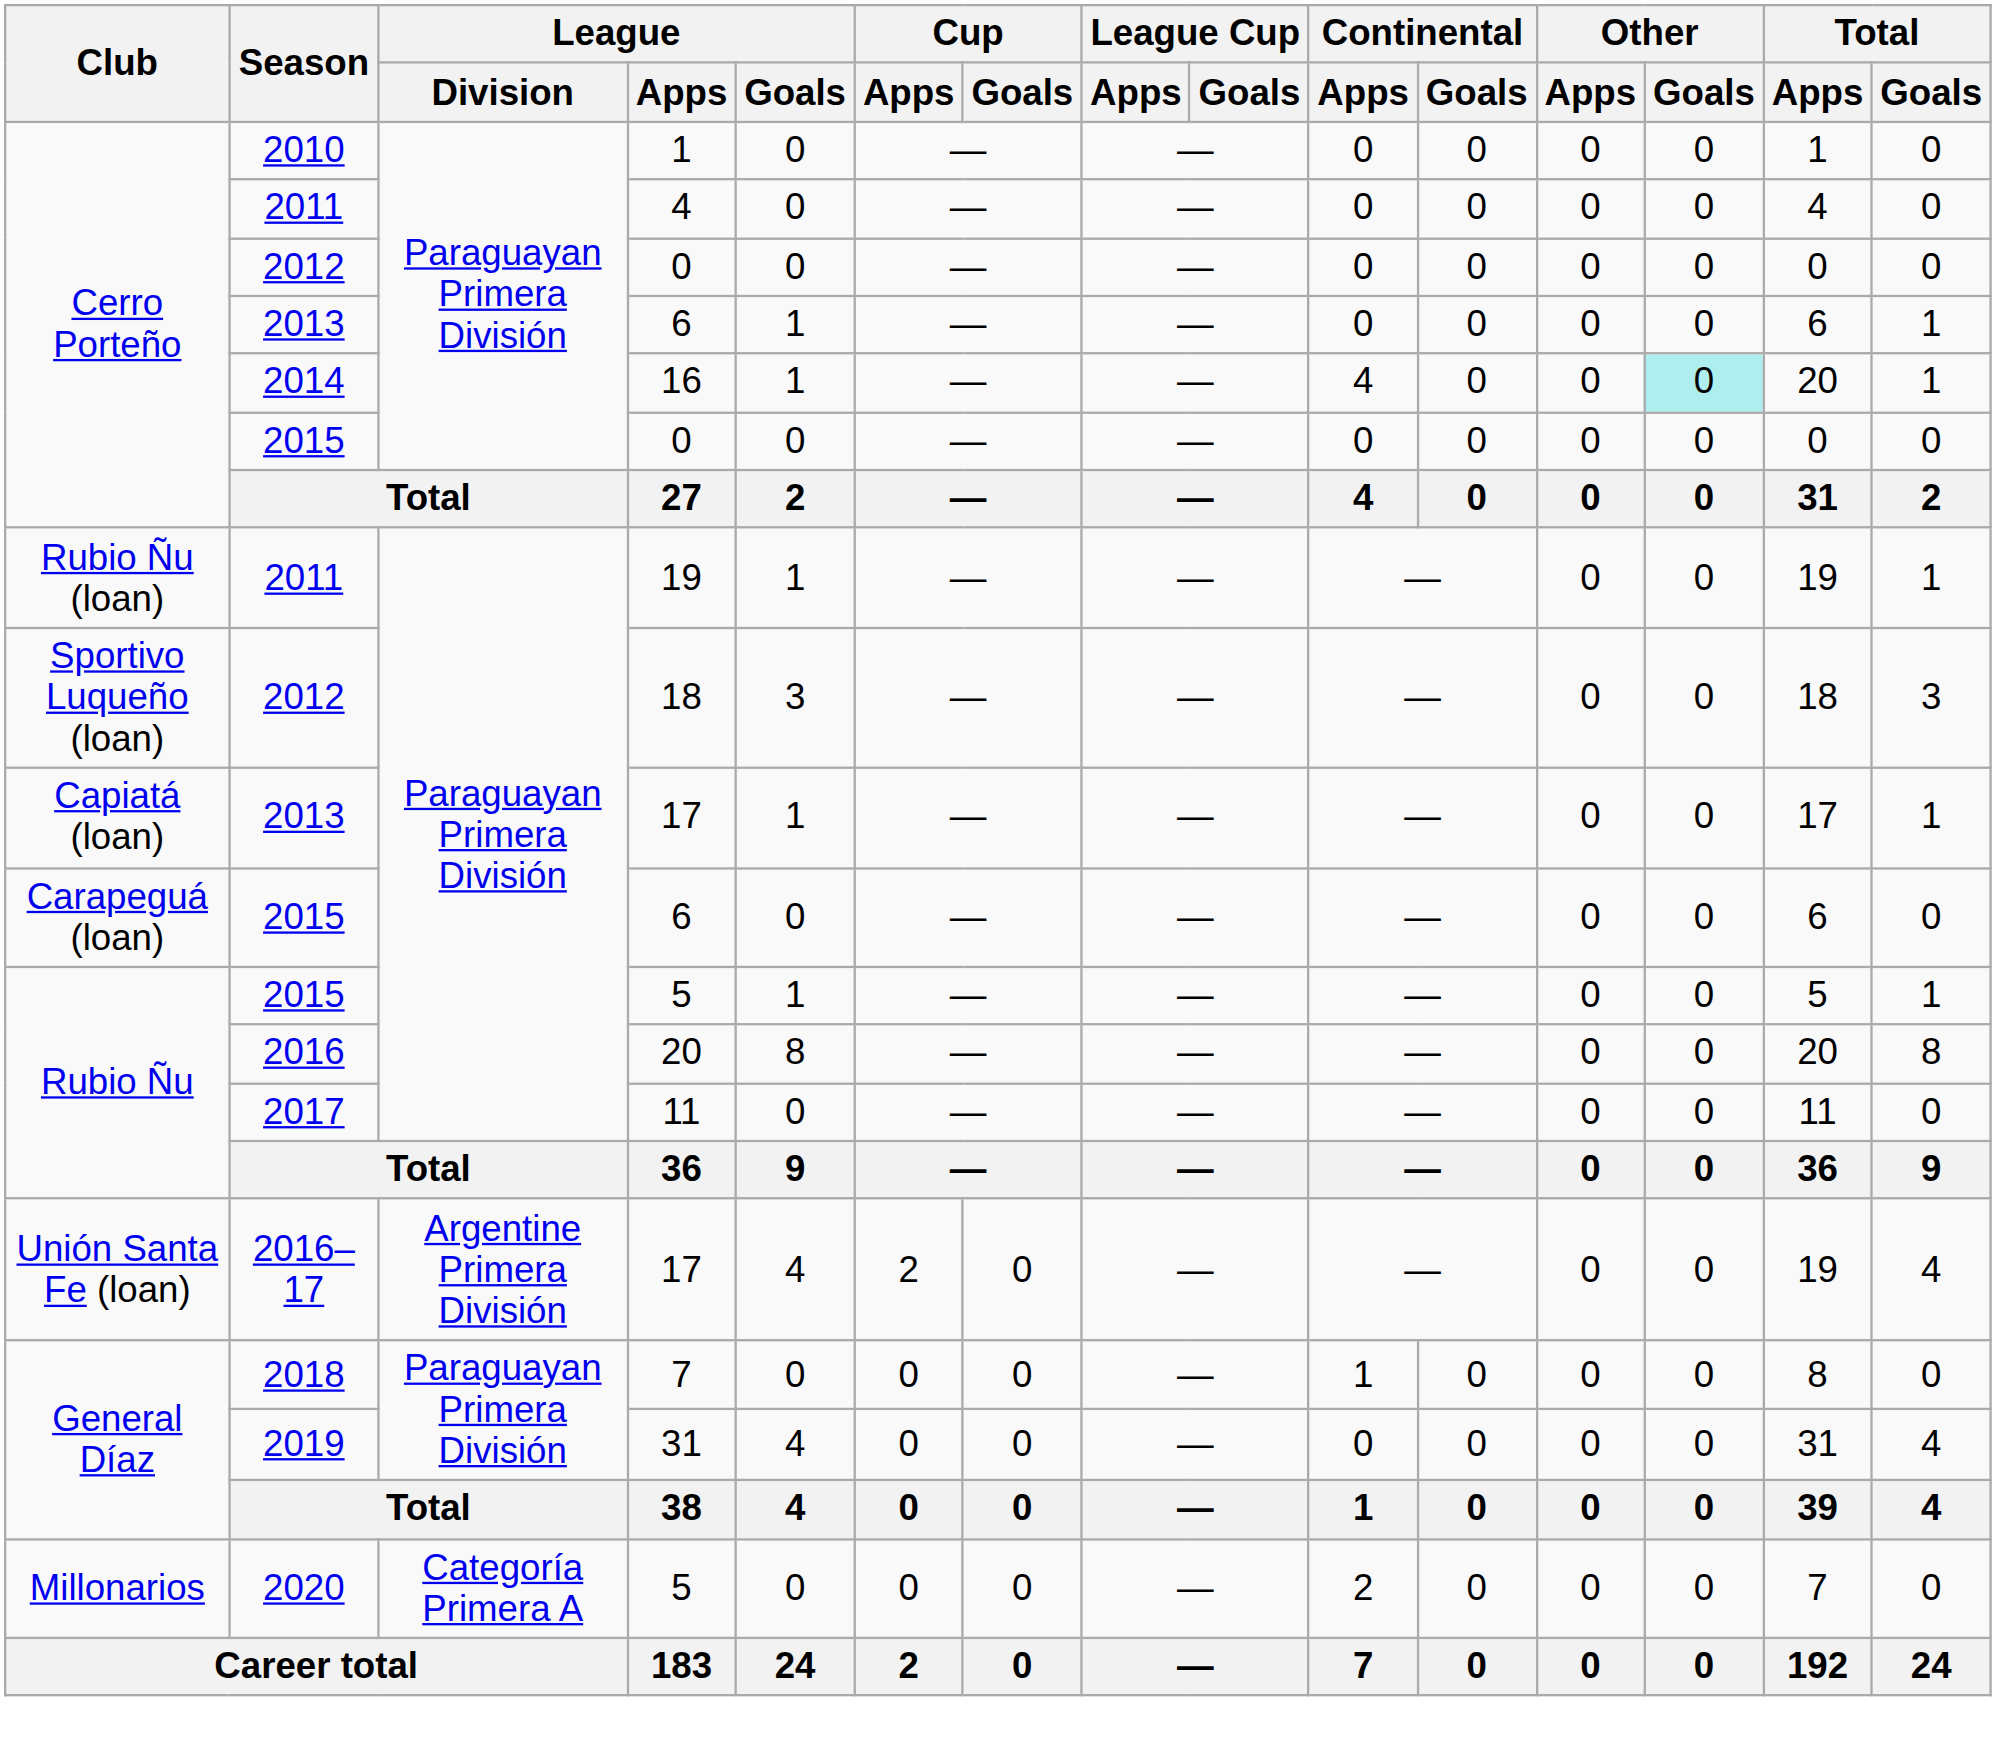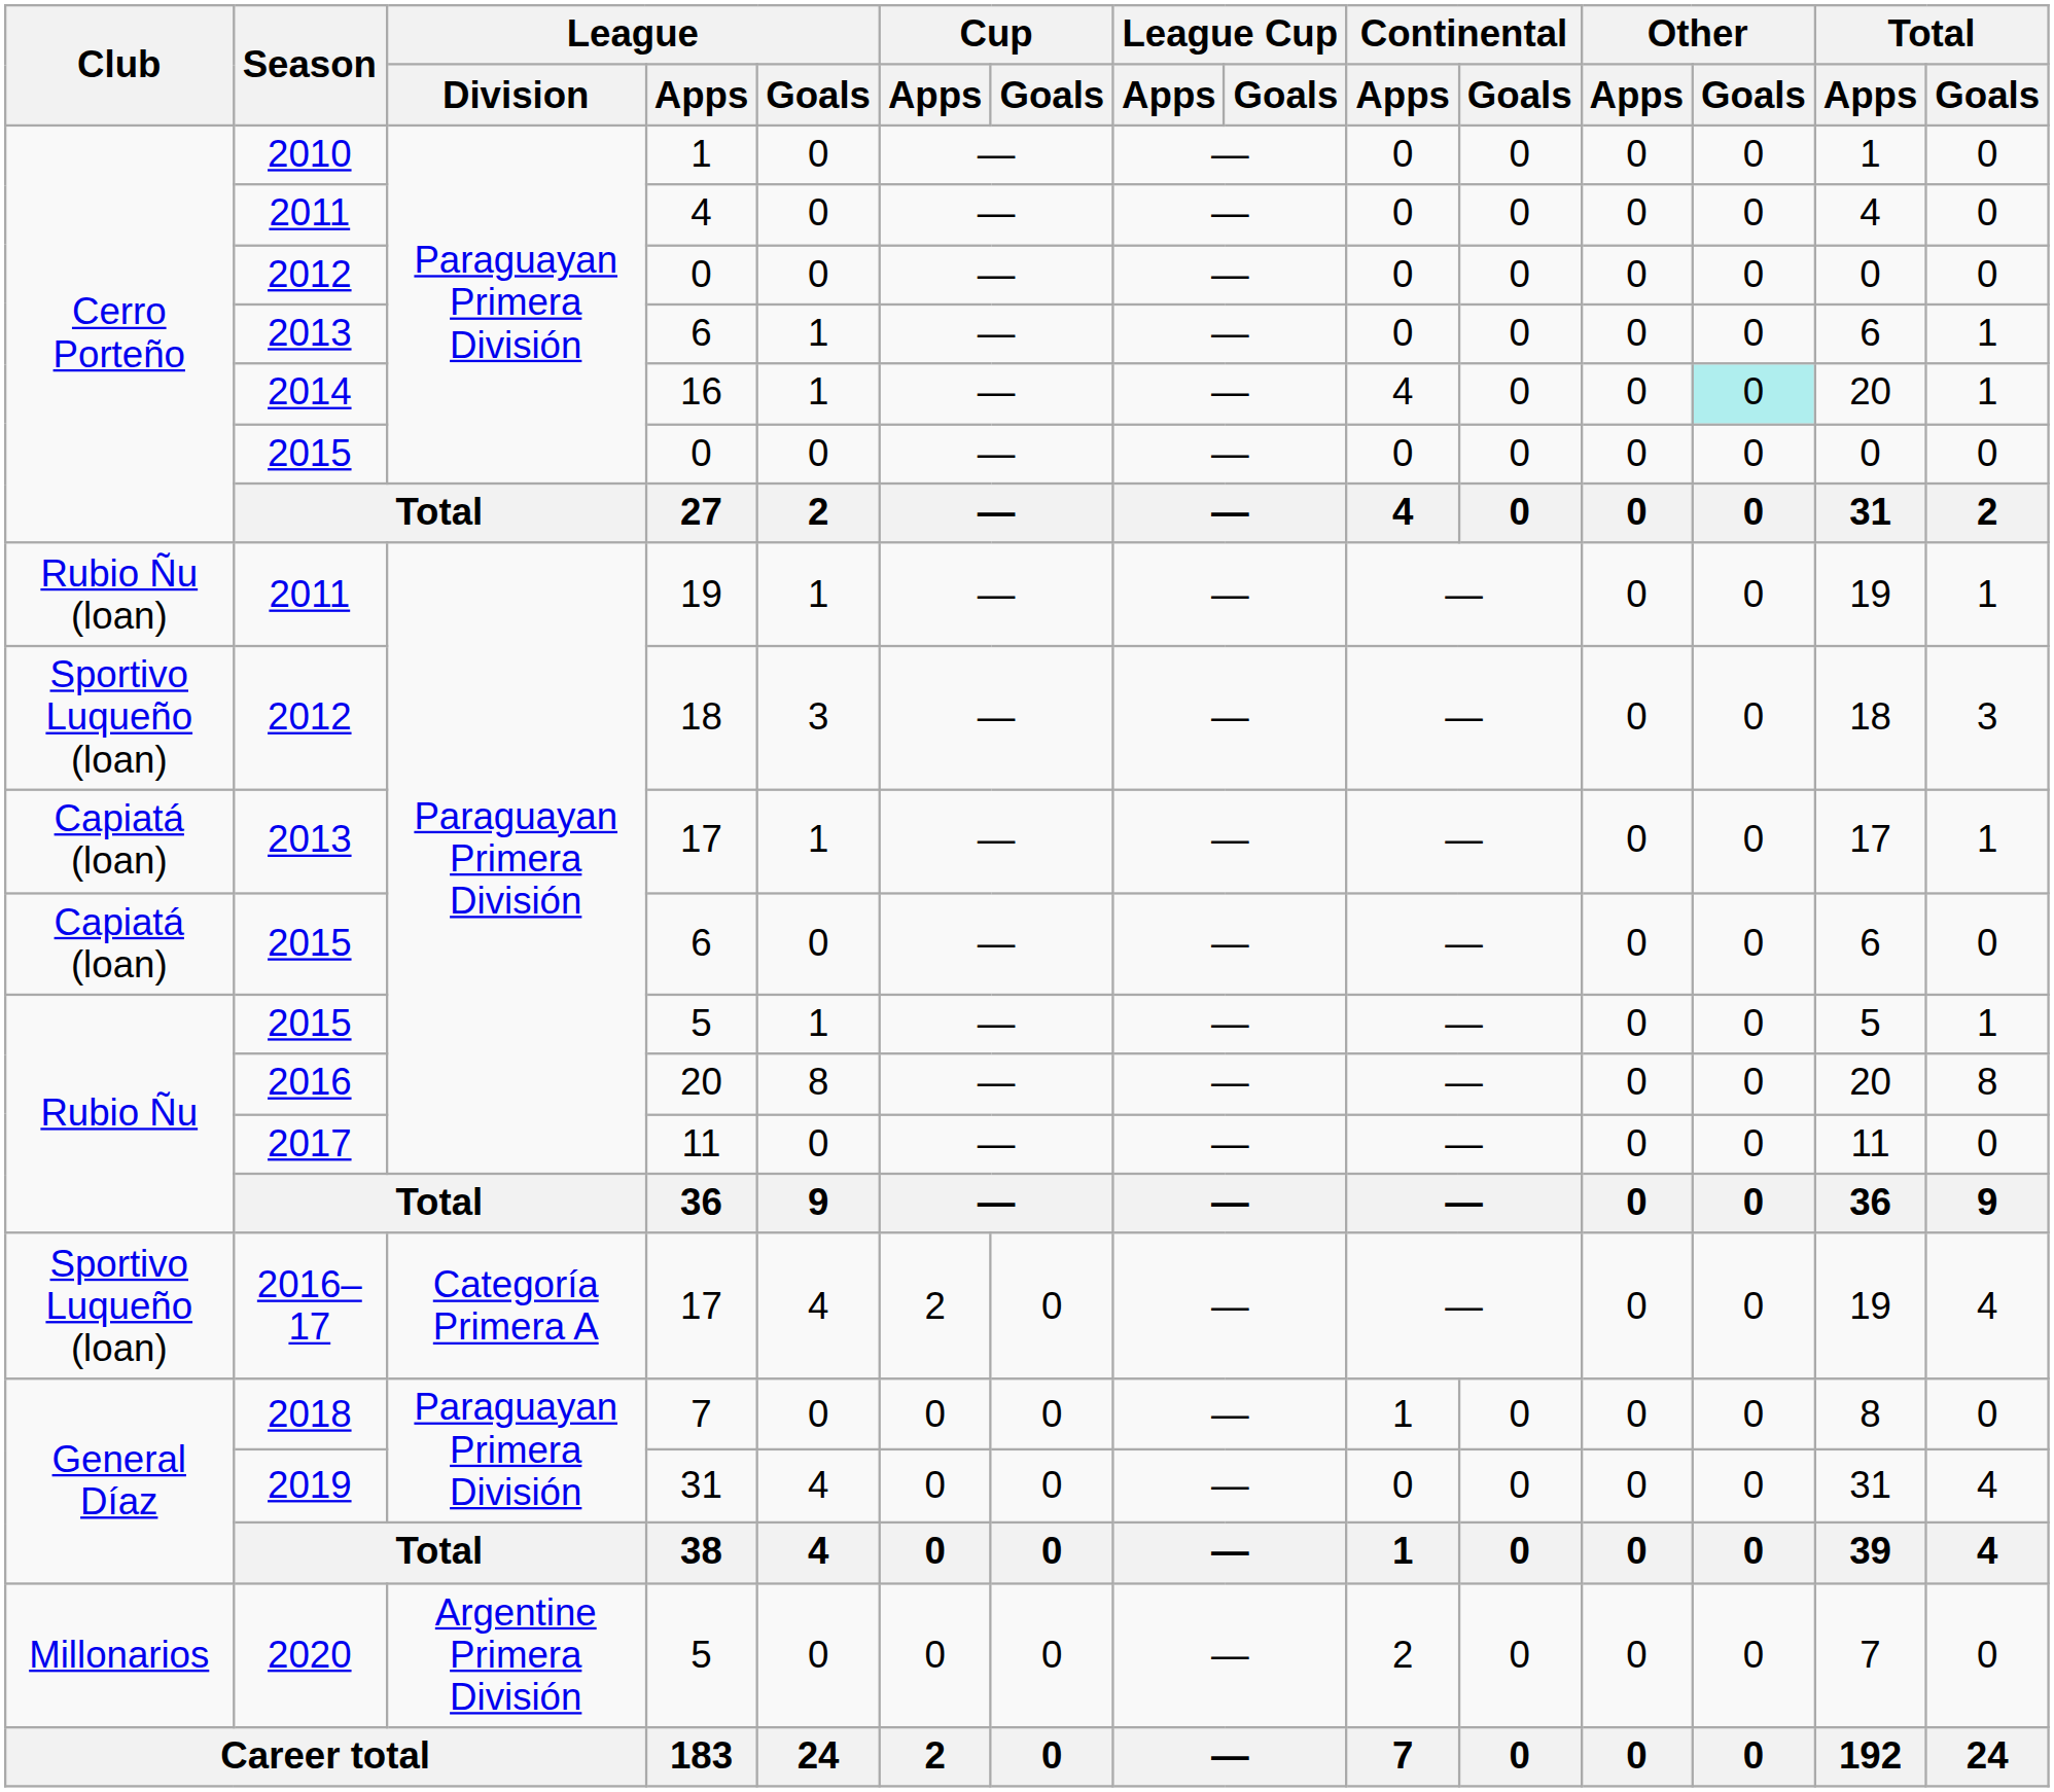2015 / 6 | Club: Carapeguá (loan) -> Capiatá (loan)
2016–17 / 17 | Club: Unión Santa Fe (loan) -> Sportivo Luqueño (loan)
2016–17 / 17 | League / Division: Argentine Primera División -> Categoría Primera A
2020 / 5 | League / Division: Categoría Primera A -> Argentine Primera División
